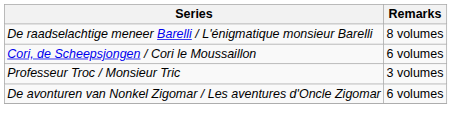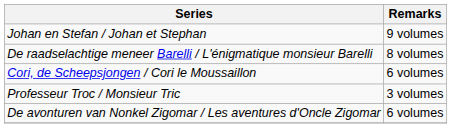+ row: Johan en Stefan / Johan et Stephan | 9 volumes
